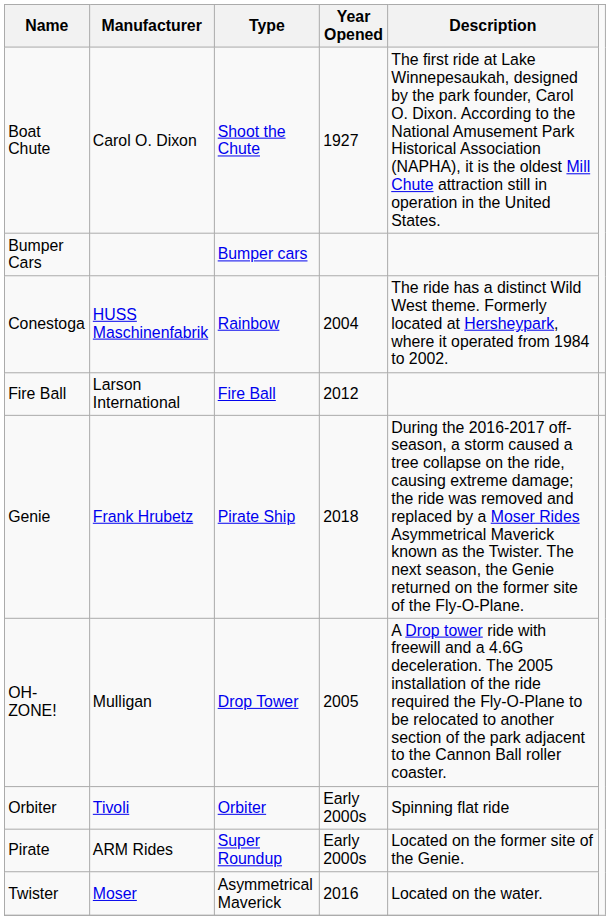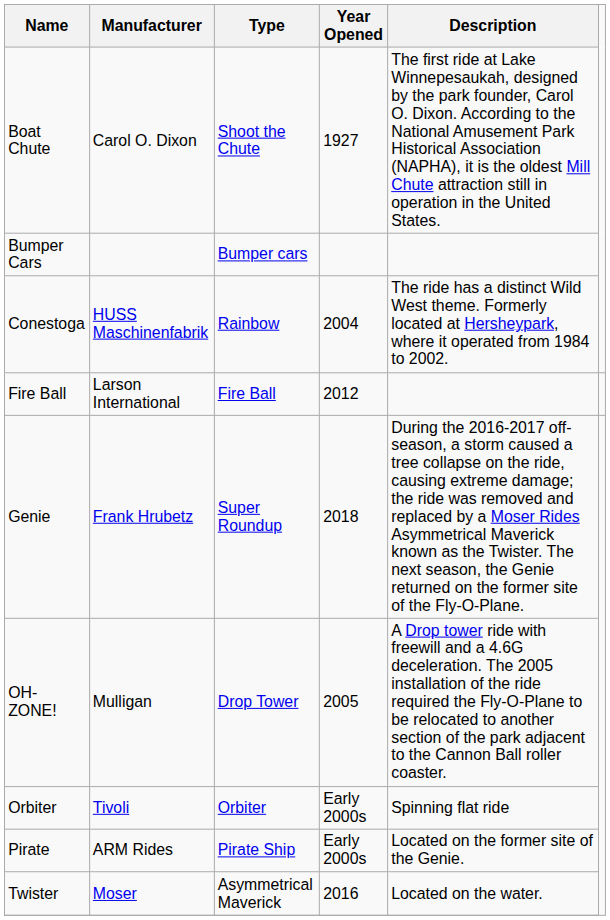Genie | Type: Pirate Ship -> Super Roundup
Pirate | Type: Super Roundup -> Pirate Ship
